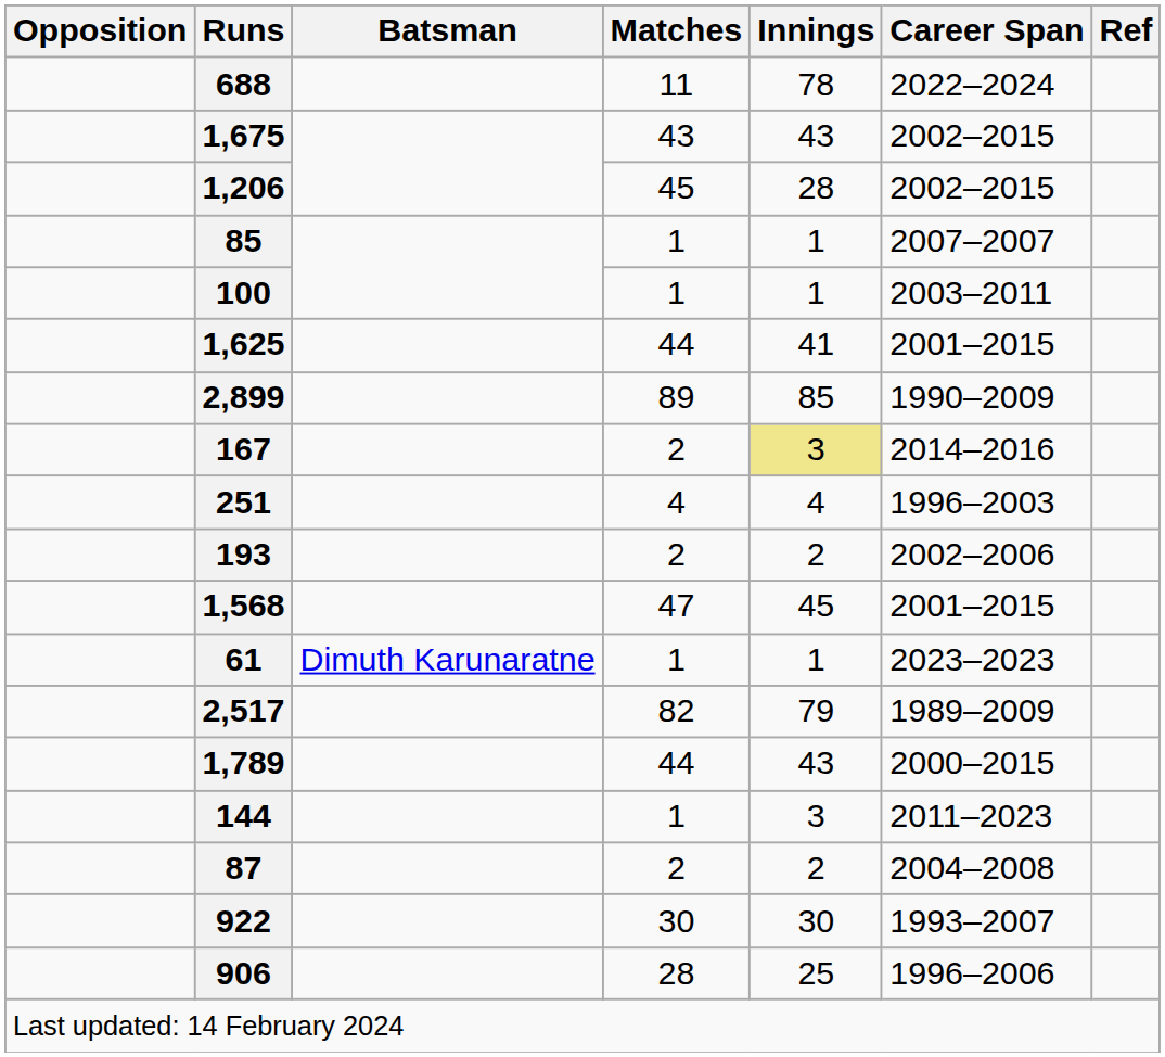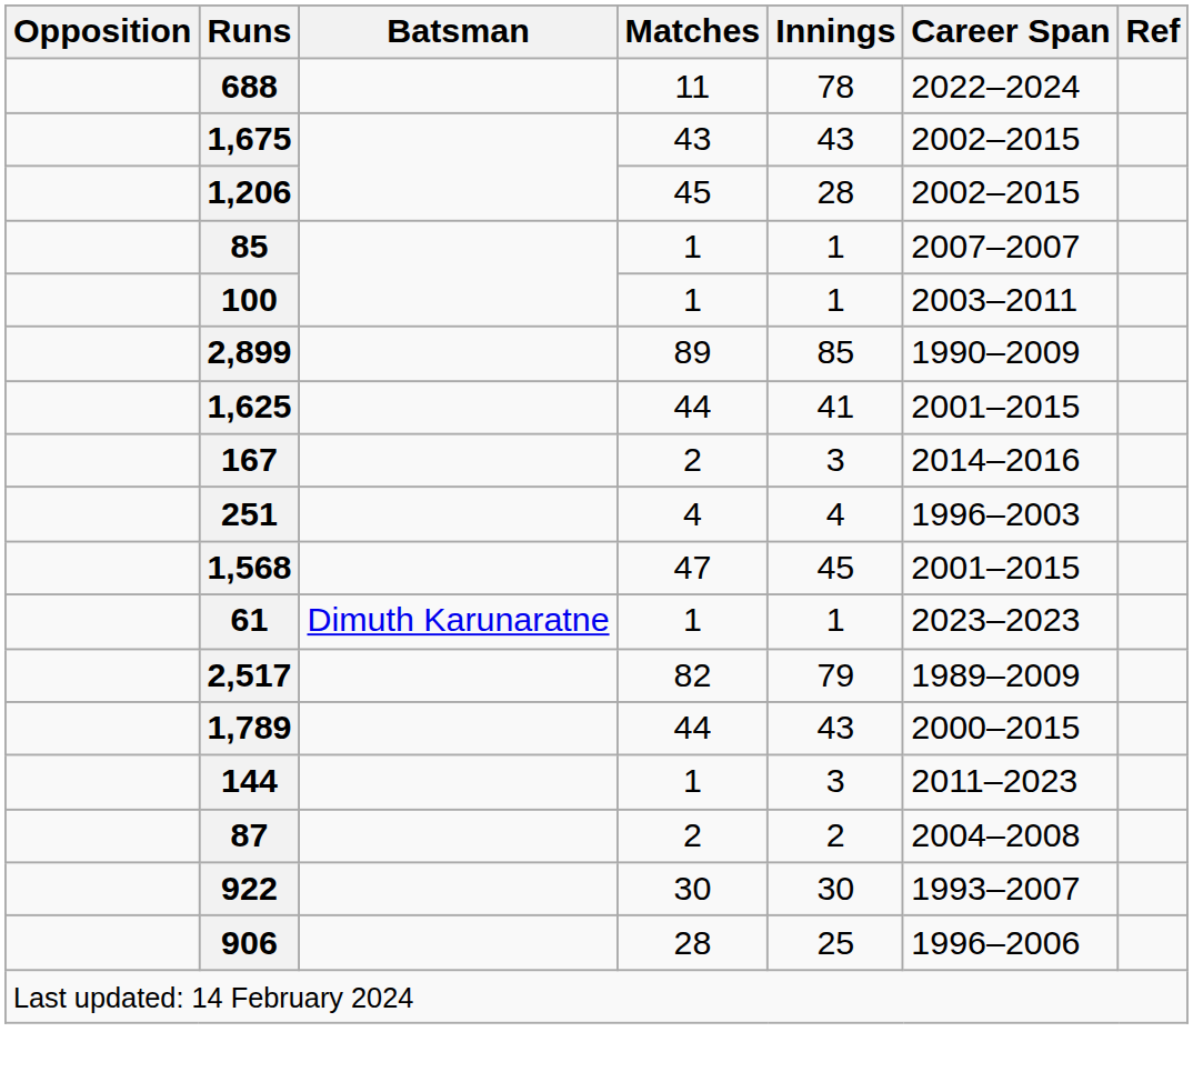rows swapped: 1,625 <-> 2,899
167 | Innings: khaki background -> no background
- row: 193 | 2 | 2 | 2002–2006
